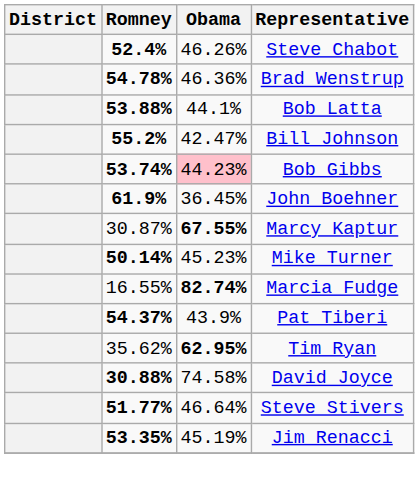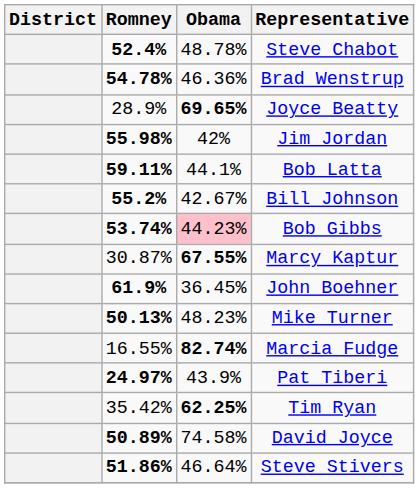Steve Chabot | Obama: 46.26% -> 48.78%
+ row: 28.9% | 69.65% | Joyce Beatty
+ row: 55.98% | 42% | Jim Jordan
Bob Latta | Romney: 53.88% -> 59.11%
Bill Johnson | Obama: 42.47% -> 42.67%
rows swapped: John Boehner <-> Marcy Kaptur
Mike Turner | Romney: 50.14% -> 50.13%
Mike Turner | Obama: 45.23% -> 48.23%
Pat Tiberi | Romney: 54.37% -> 24.97%
Tim Ryan | Romney: 35.62% -> 35.42%
Tim Ryan | Obama: 62.95% -> 62.25%
David Joyce | Romney: 30.88% -> 50.89%
Steve Stivers | Romney: 51.77% -> 51.86%
- row: 53.35% | 45.19% | Jim Renacci
